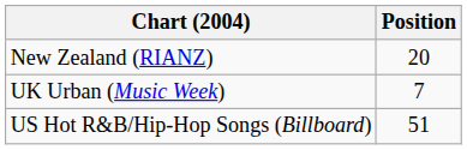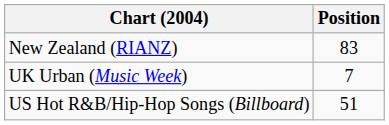New Zealand (RIANZ) | Position: 20 -> 83
